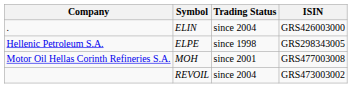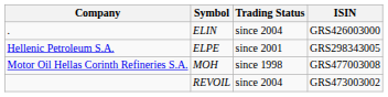Hellenic Petroleum S.A. | Trading Status: since 1998 -> since 2001
Motor Oil Hellas Corinth Refineries S.A. | Trading Status: since 2001 -> since 1998
